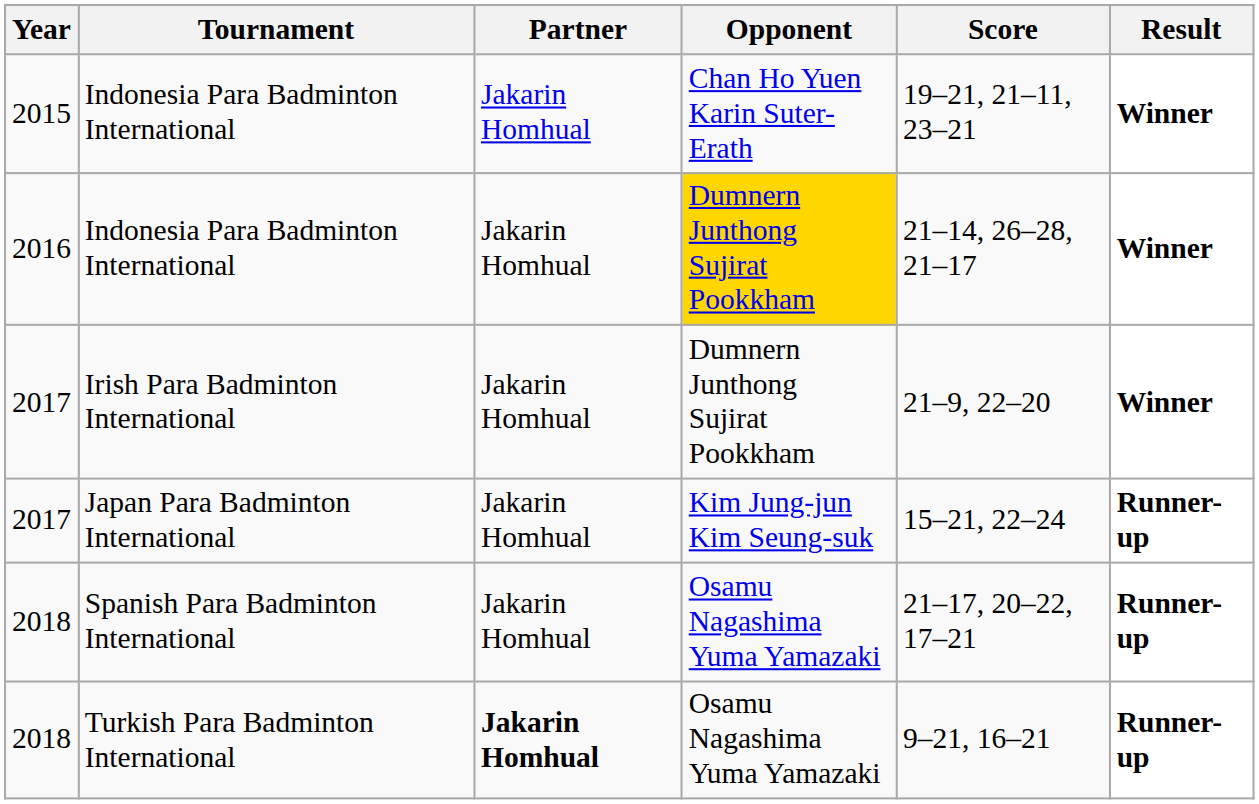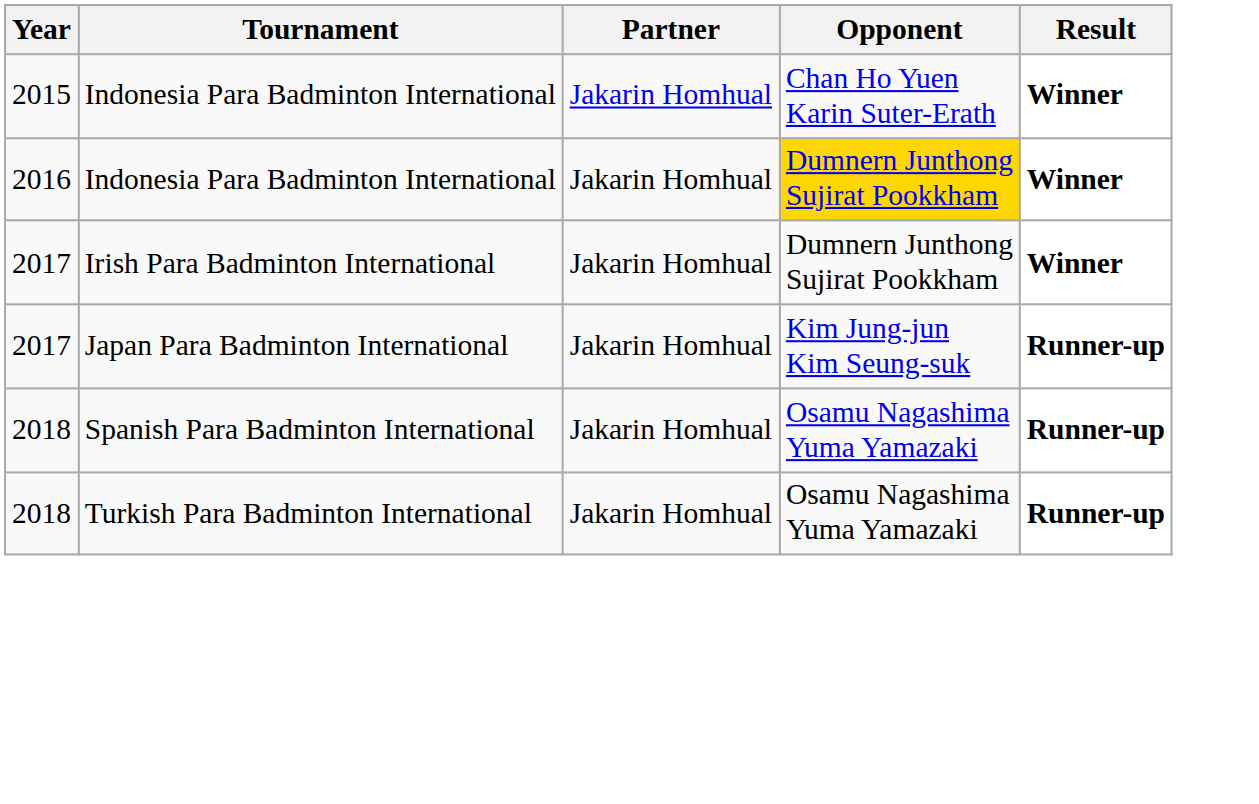- column: Score | 19–21, 21–11, 23–21 | 21–14, 26–28, 21–17 | 21–9, 22–20 | 15–21, 22–24 | 21–17, 20–22, 17–21 | 9–21, 16–21
Turkish Para Badminton International | Partner: bold -> normal
